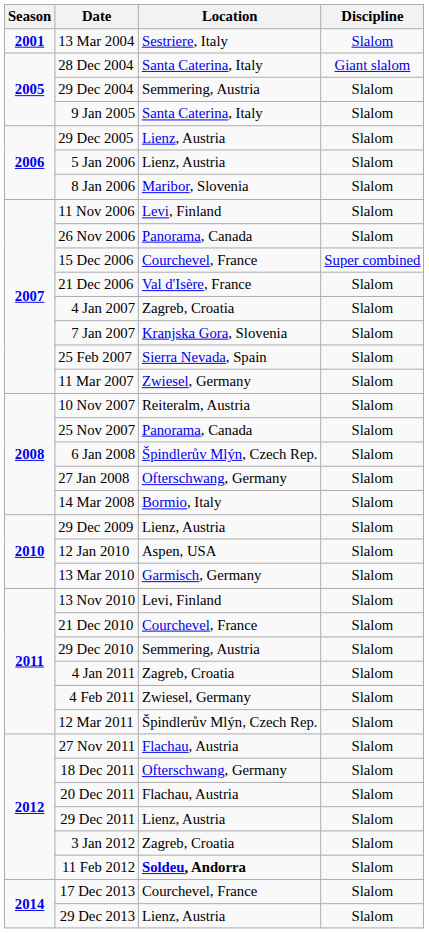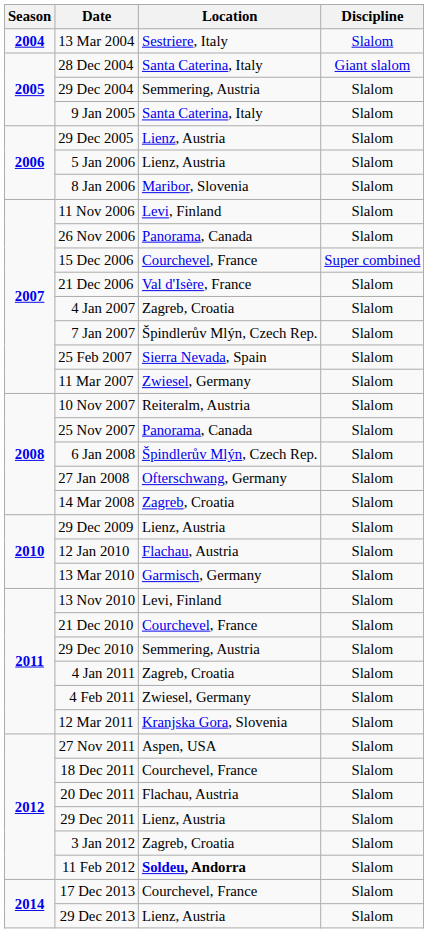13 Mar 2004 | Season: 2001 -> 2004
7 Jan 2007 | Location: Kranjska Gora, Slovenia -> Špindlerův Mlýn, Czech Rep.
14 Mar 2008 | Location: Bormio, Italy -> Zagreb, Croatia
12 Jan 2010 | Location: Aspen, USA -> Flachau, Austria
12 Mar 2011 | Location: Špindlerův Mlýn, Czech Rep. -> Kranjska Gora, Slovenia
27 Nov 2011 | Location: Flachau, Austria -> Aspen, USA
18 Dec 2011 | Location: Ofterschwang, Germany -> Courchevel, France
